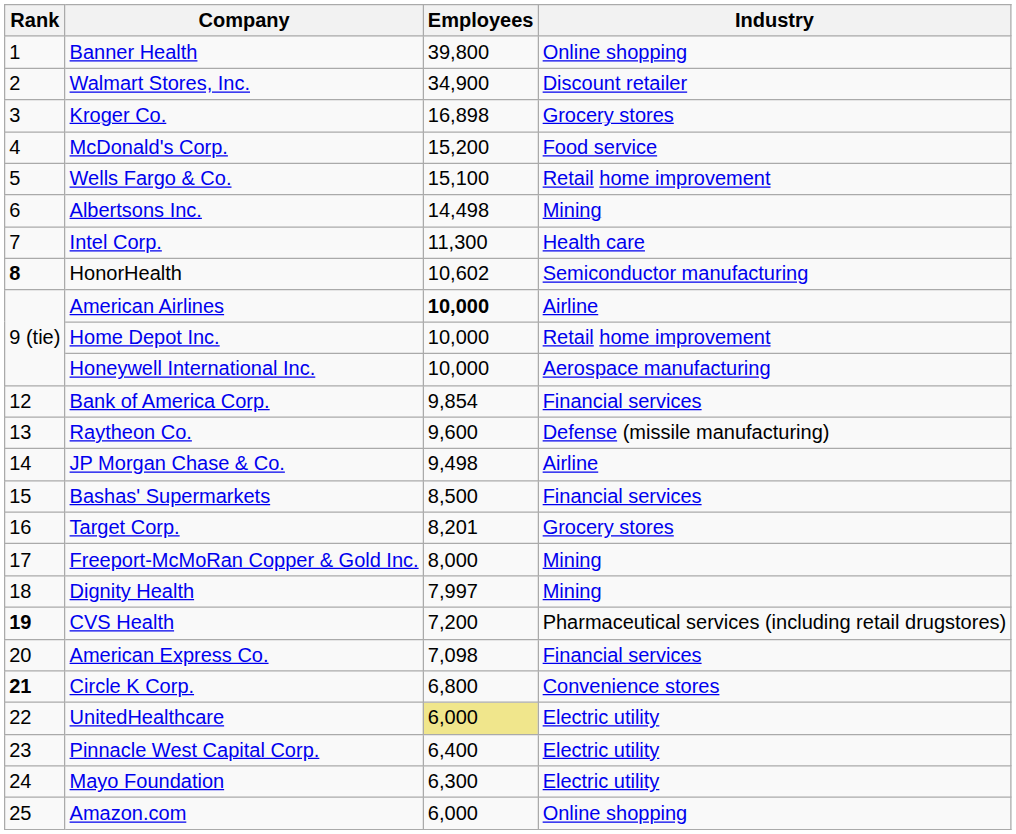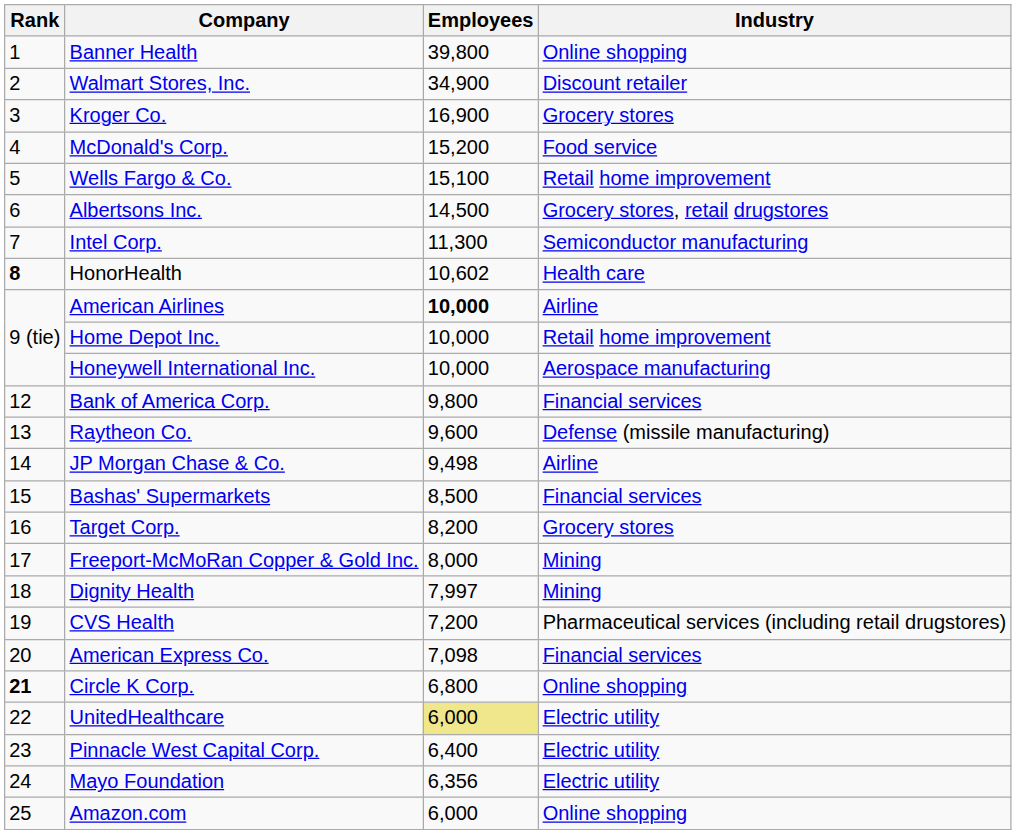Kroger Co. | Employees: 16,898 -> 16,900
Albertsons Inc. | Employees: 14,498 -> 14,500
Albertsons Inc. | Industry: Mining -> Grocery stores, retail drugstores
Intel Corp. | Industry: Health care -> Semiconductor manufacturing
HonorHealth | Industry: Semiconductor manufacturing -> Health care
Bank of America Corp. | Employees: 9,854 -> 9,800
Target Corp. | Employees: 8,201 -> 8,200
CVS Health | Rank: bold -> normal
Circle K Corp. | Industry: Convenience stores -> Online shopping
Mayo Foundation | Employees: 6,300 -> 6,356
